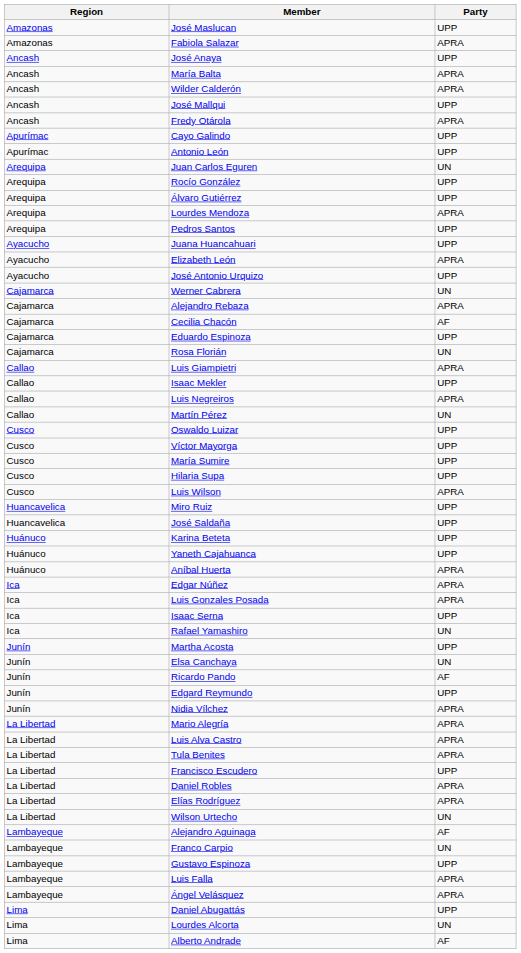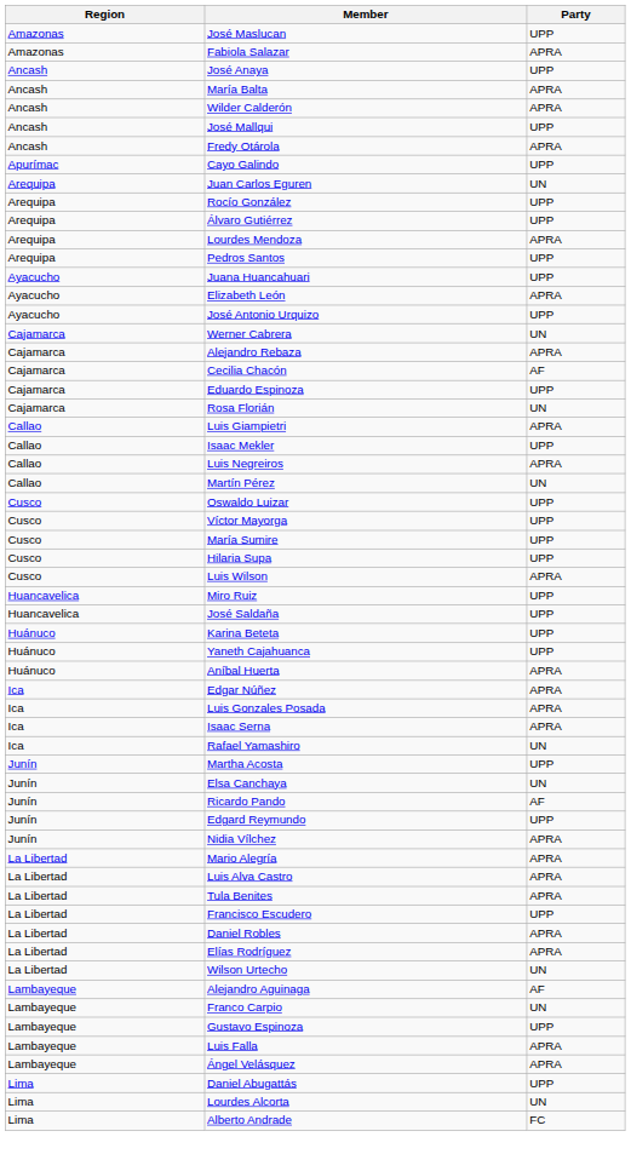- row: Apurímac | Antonio León | UPP
Isaac Serna | Party: UPP -> APRA
Alberto Andrade | Party: AF -> FC
